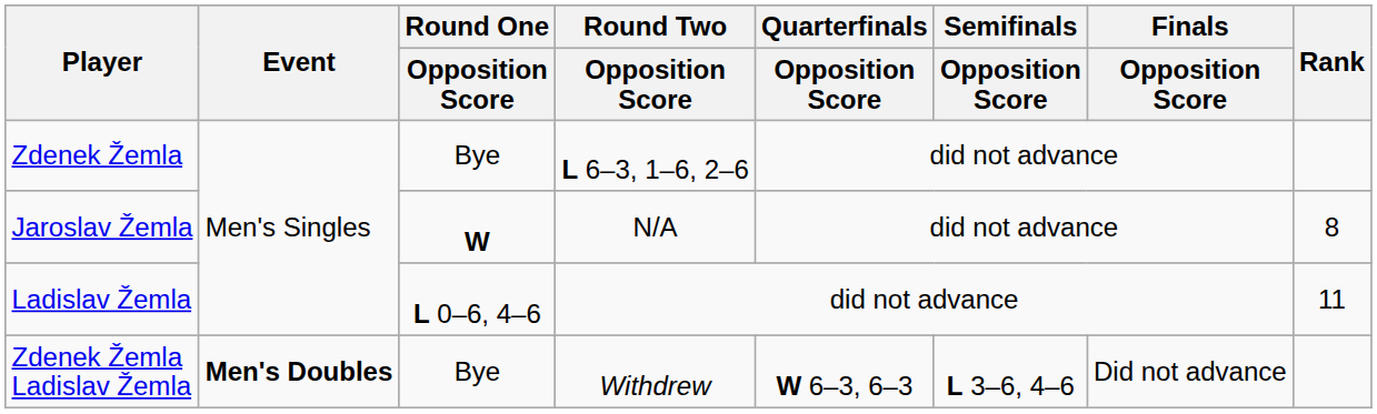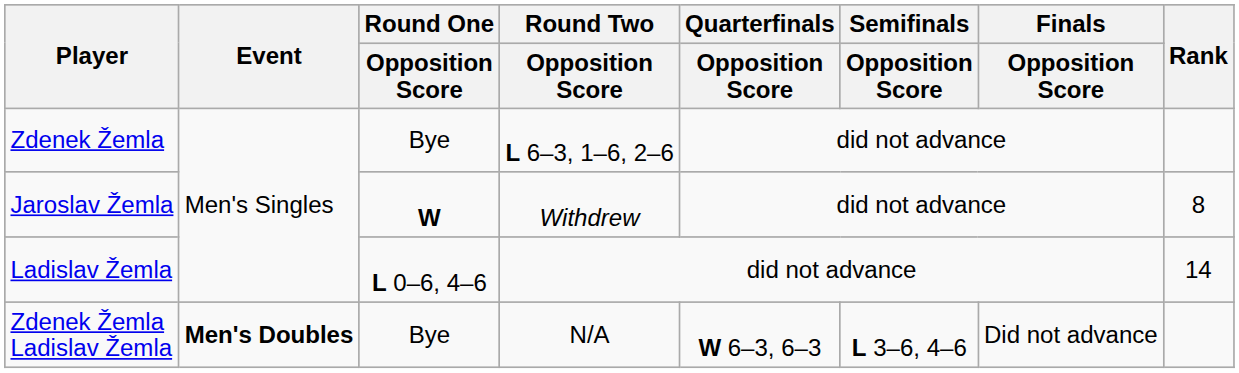Jaroslav Žemla | Round Two / Opposition Score: N/A -> Withdrew
Ladislav Žemla | Rank: 11 -> 14
Zdenek Žemla Ladislav Žemla | Round Two / Opposition Score: Withdrew -> N/A
